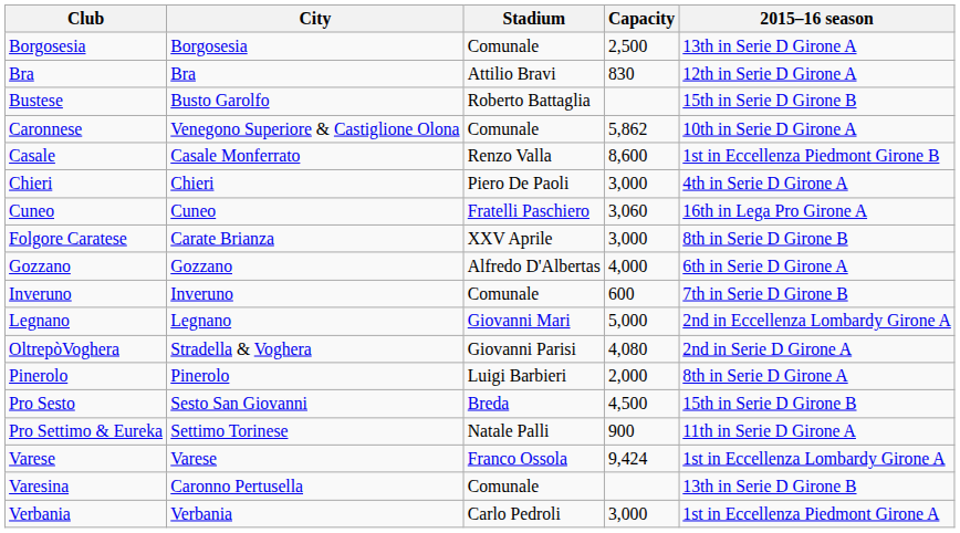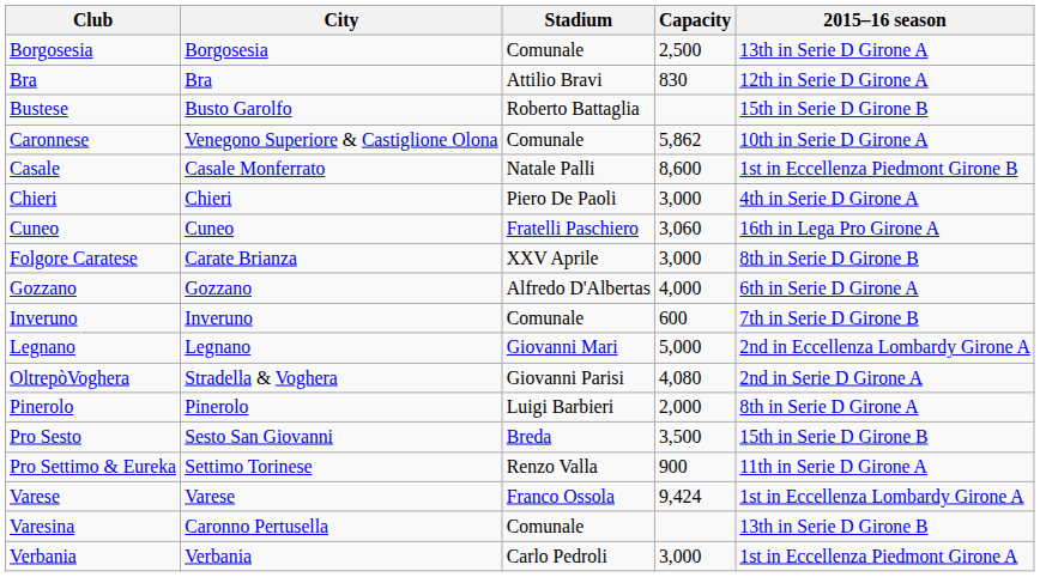Casale | Stadium: Renzo Valla -> Natale Palli
Pro Sesto | Capacity: 4,500 -> 3,500
Pro Settimo & Eureka | Stadium: Natale Palli -> Renzo Valla
